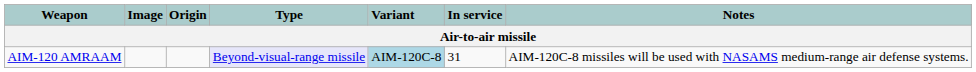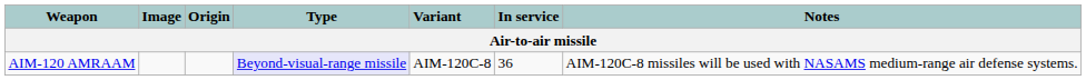AIM-120 AMRAAM | Variant: lightblue background -> no background
AIM-120 AMRAAM | In service: 31 -> 36
